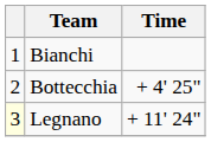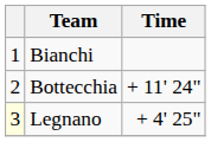Bottecchia | Time: + 4' 25" -> + 11' 24"
Legnano | Time: + 11' 24" -> + 4' 25"
